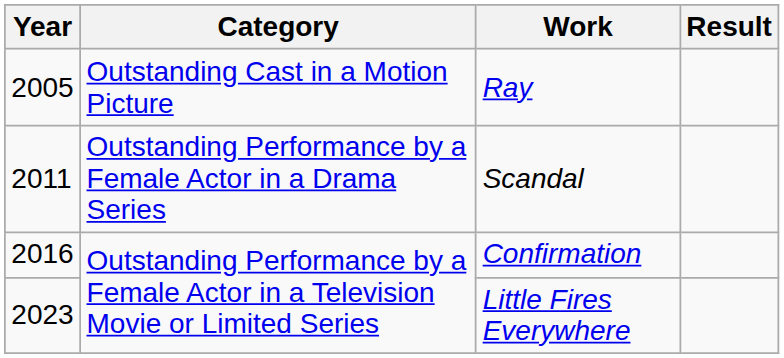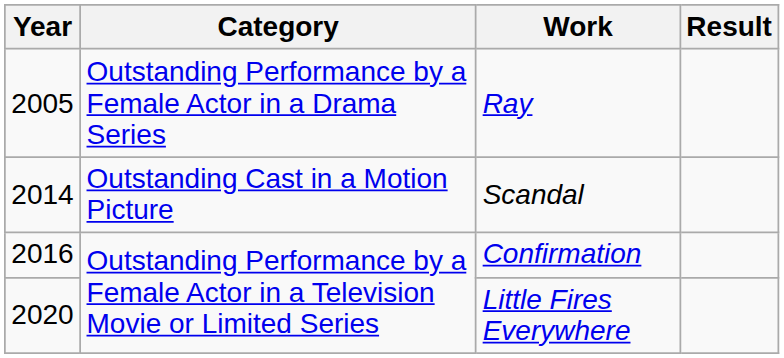Ray | Category: Outstanding Cast in a Motion Picture -> Outstanding Performance by a Female Actor in a Drama Series
Scandal | Year: 2011 -> 2014
Scandal | Category: Outstanding Performance by a Female Actor in a Drama Series -> Outstanding Cast in a Motion Picture
Little Fires Everywhere | Year: 2023 -> 2020
